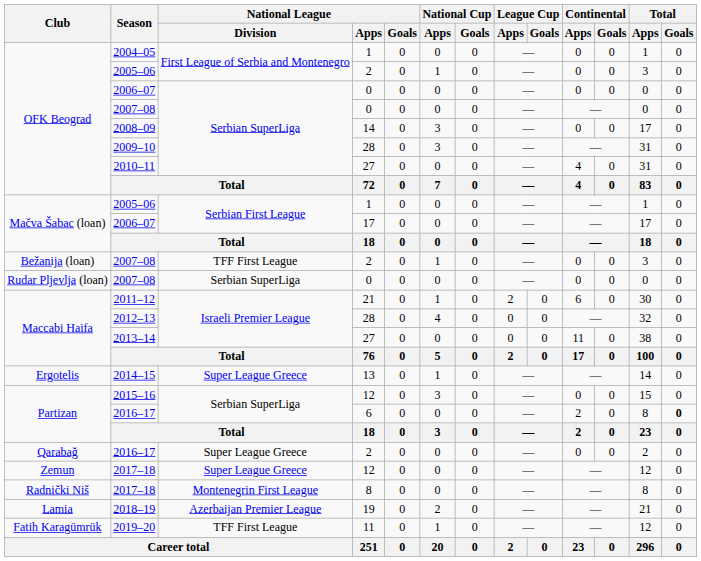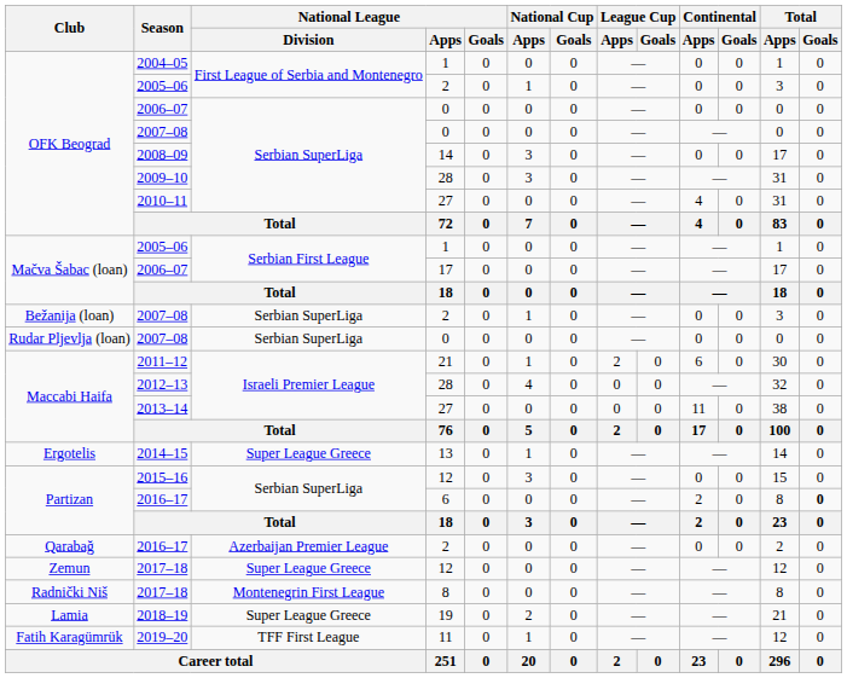Bežanija (loan) / 2007–08 | National League / Division: TFF First League -> Serbian SuperLiga
Qarabağ / 2016–17 | National League / Division: Super League Greece -> Azerbaijan Premier League
2018–19 | National League / Division: Azerbaijan Premier League -> Super League Greece
